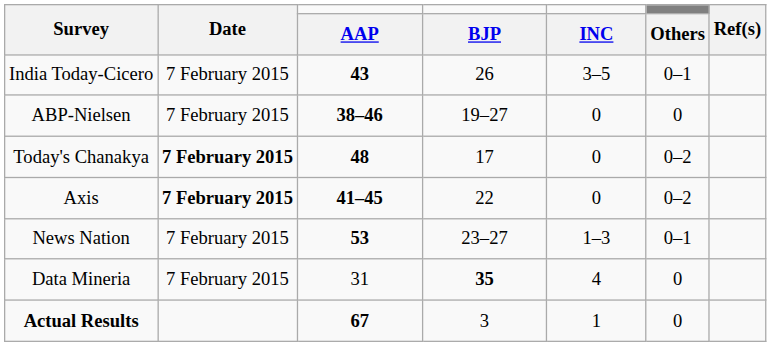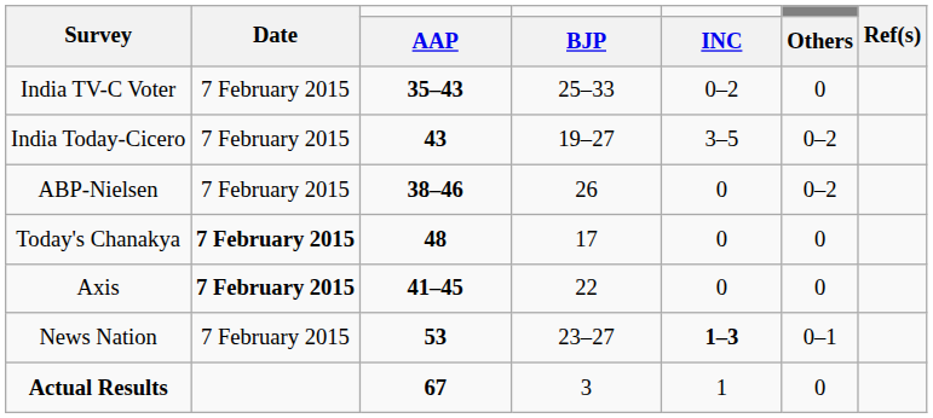+ row: India TV-C Voter | 7 February 2015 | 35–43 | 25–33 | 0–2 | 0
India Today-Cicero | BJP: 26 -> 19–27
India Today-Cicero | Others: 0–1 -> 0–2
ABP-Nielsen | BJP: 19–27 -> 26
ABP-Nielsen | Others: 0 -> 0–2
Today's Chanakya | Others: 0–2 -> 0
Axis | Others: 0–2 -> 0
News Nation | INC: normal -> bold
- row: Data Mineria | 7 February 2015 | 31 | 35 | 4 | 0
